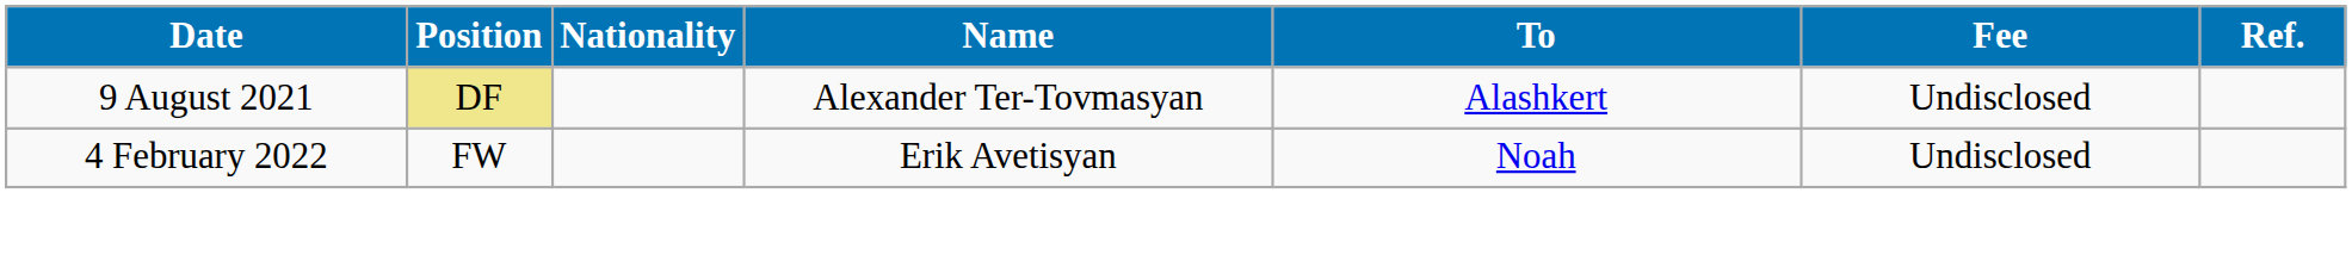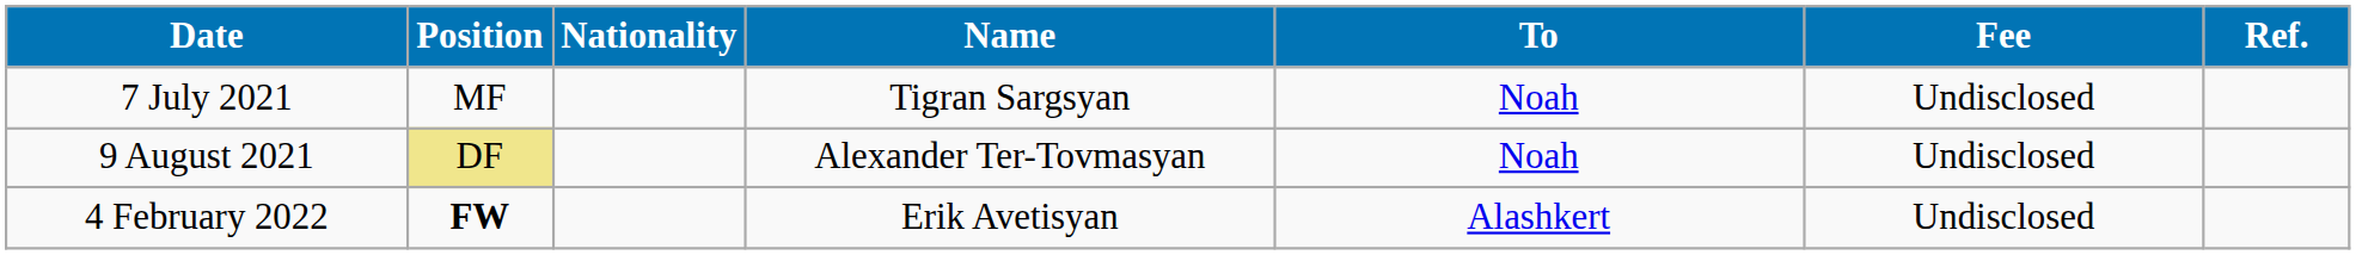+ row: 7 July 2021 | MF | Tigran Sargsyan | Noah | Undisclosed
9 August 2021 | To: Alashkert -> Noah
4 February 2022 | Position: normal -> bold
4 February 2022 | To: Noah -> Alashkert
